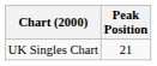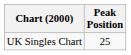UK Singles Chart | Peak Position: 21 -> 25
